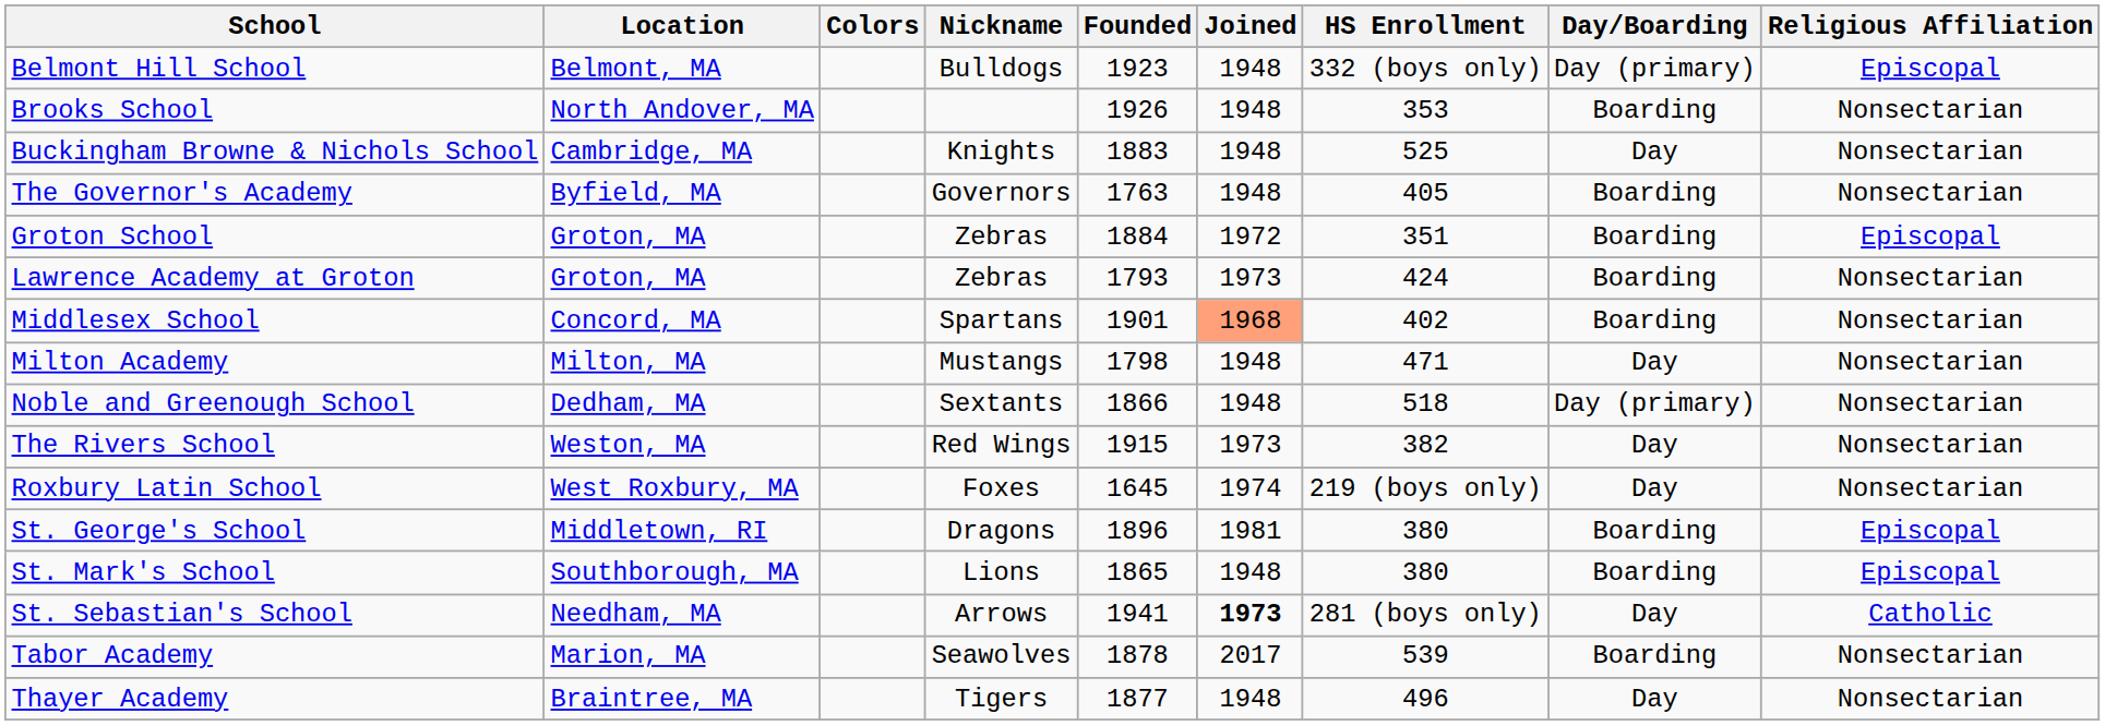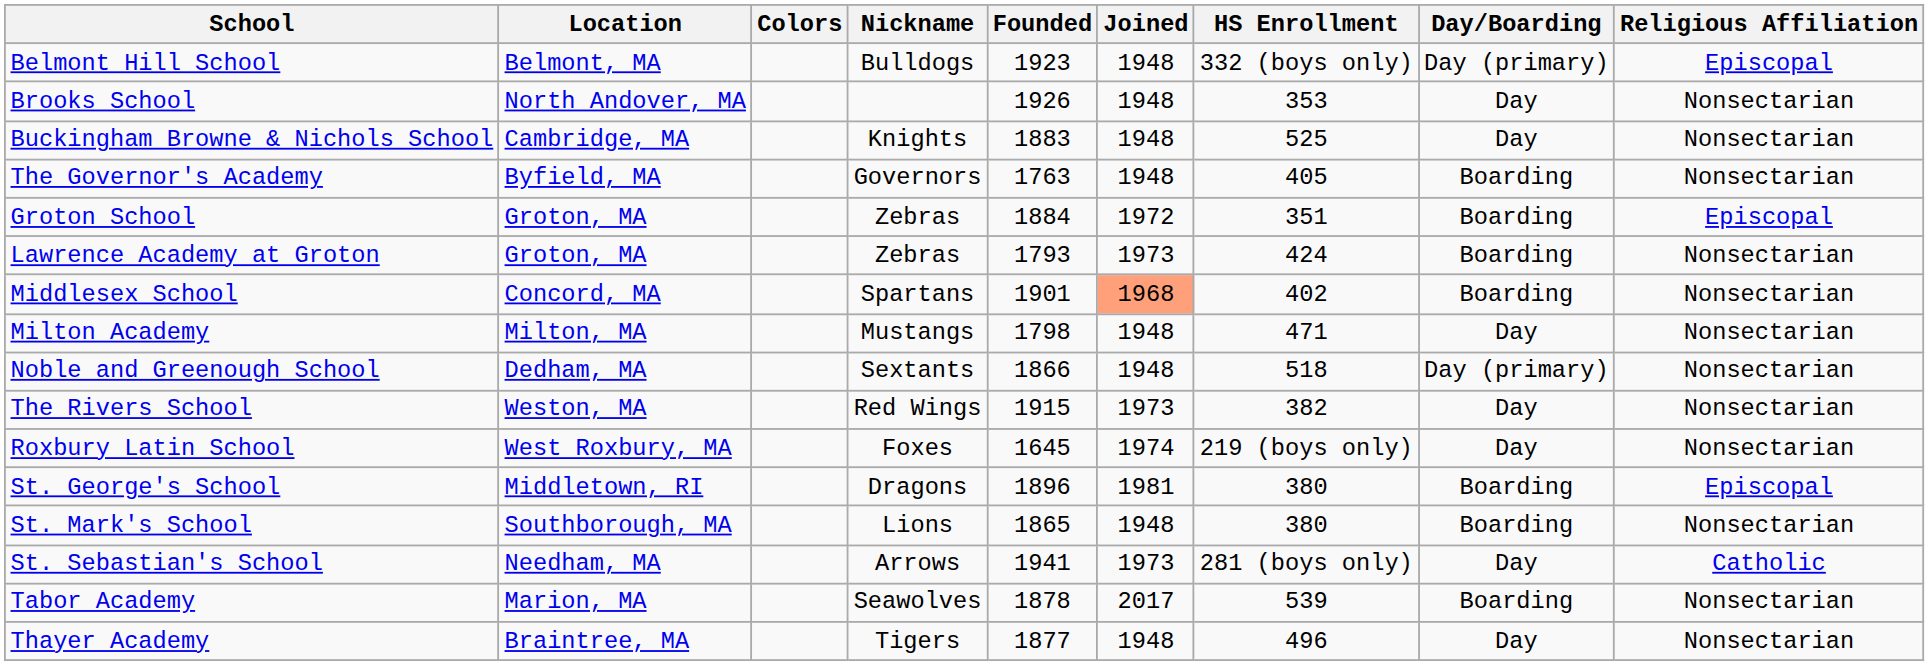Brooks School | Day/Boarding: Boarding -> Day
St. Mark's School | Religious Affiliation: Episcopal -> Nonsectarian
St. Sebastian's School | Joined: bold -> normal
